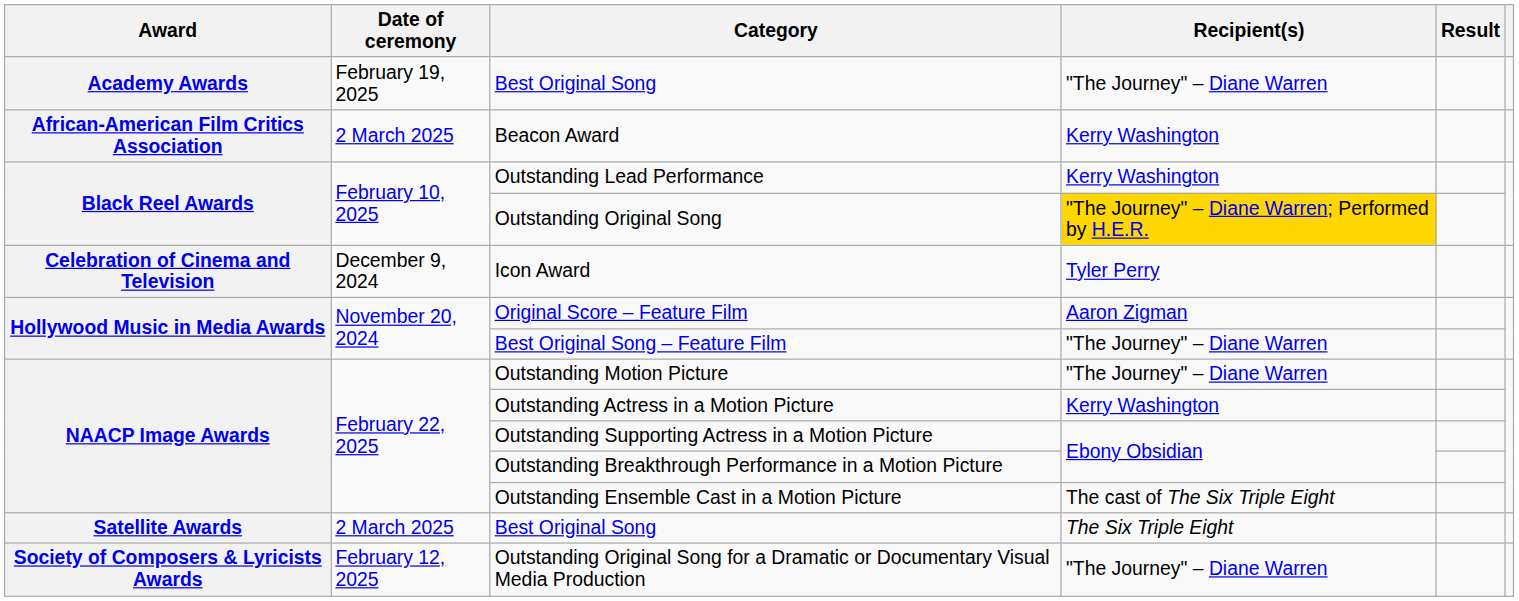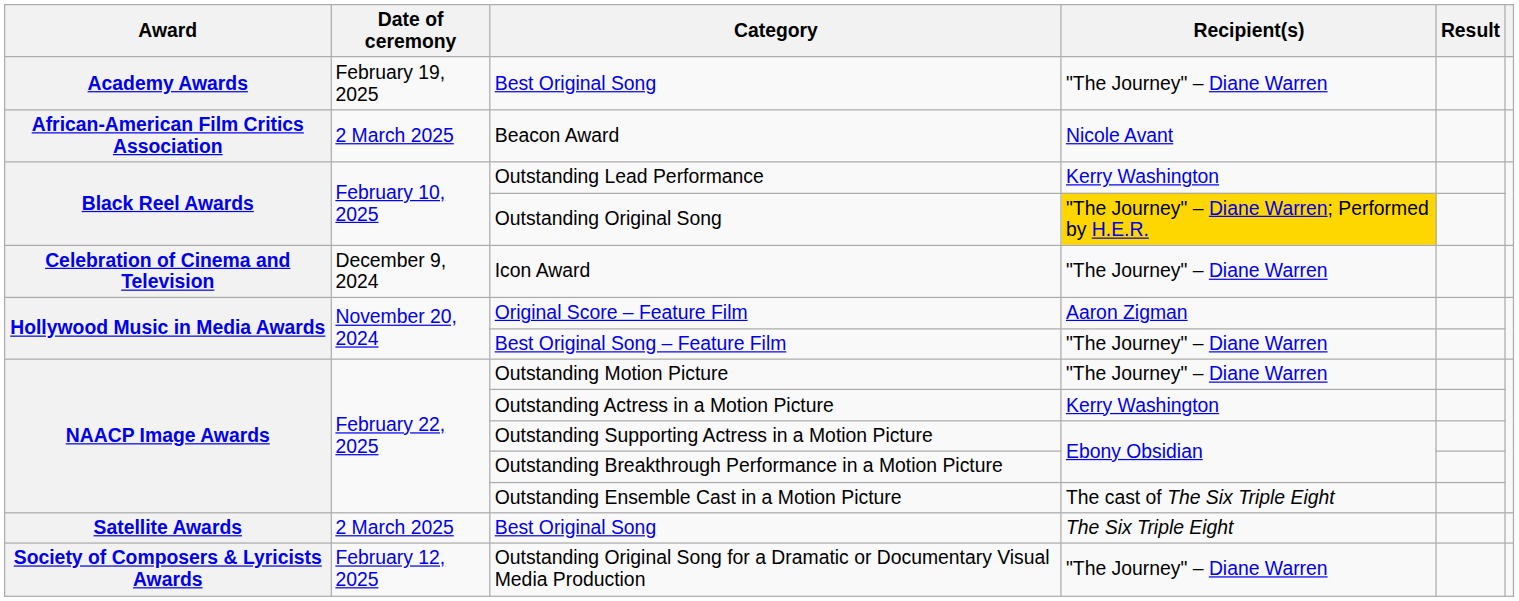Beacon Award | Recipient(s): Kerry Washington -> Nicole Avant
Icon Award | Recipient(s): Tyler Perry -> "The Journey" – Diane Warren
